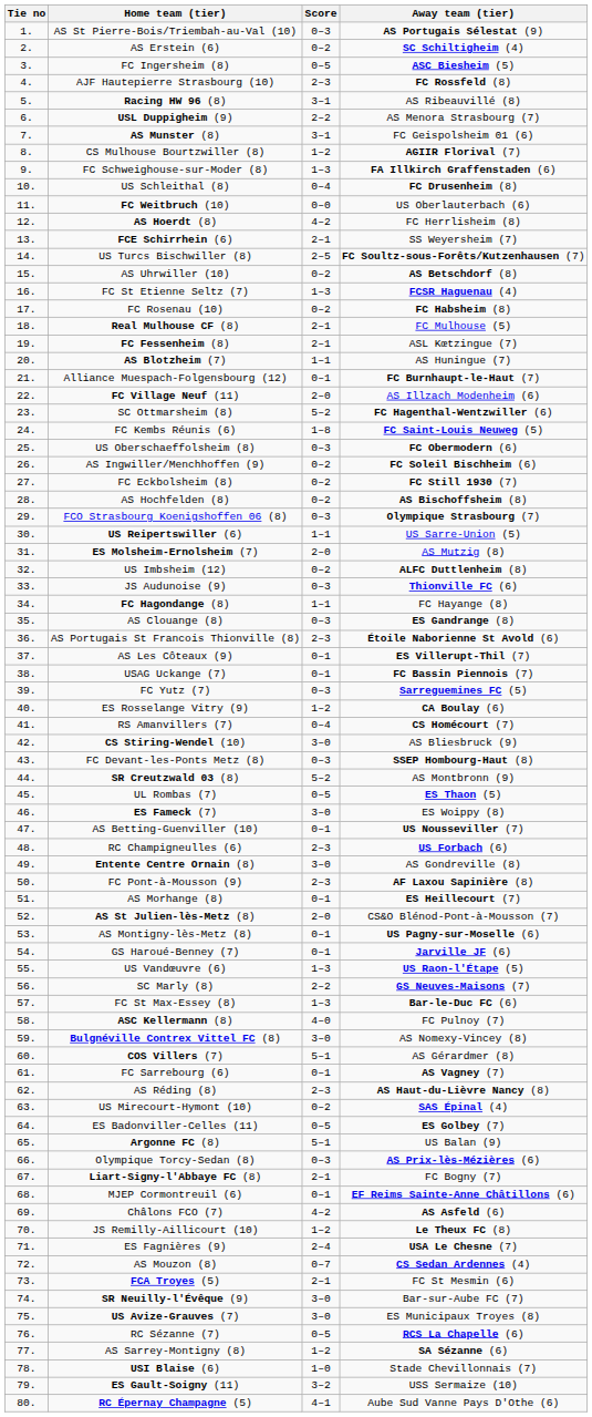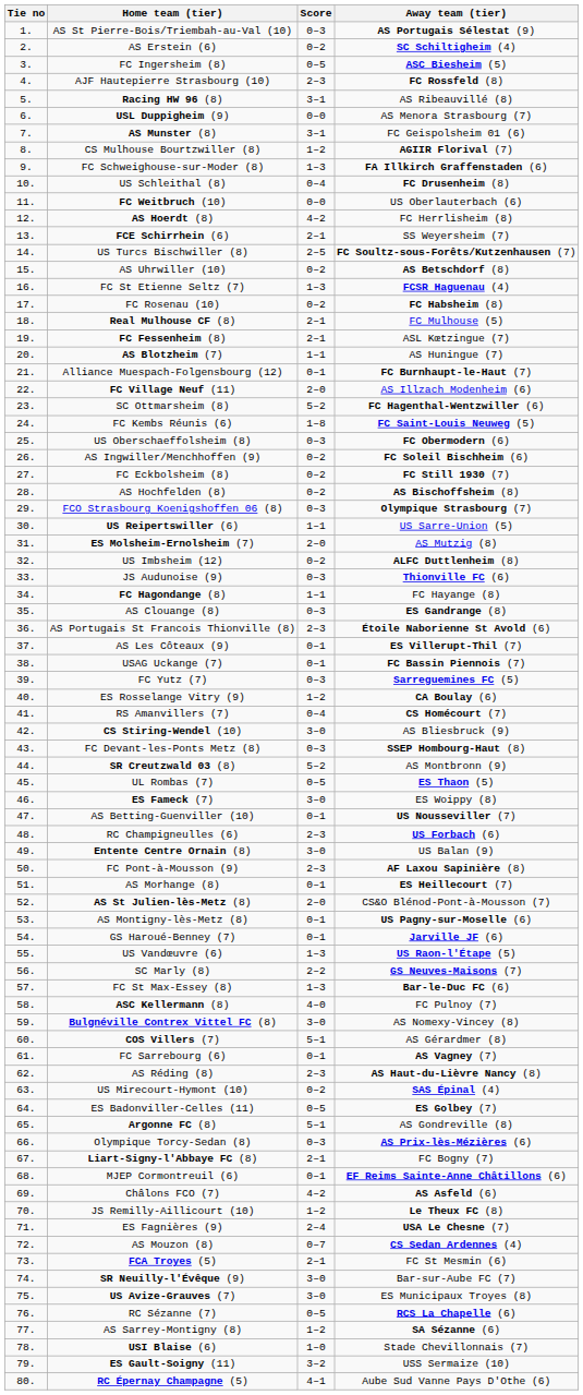USL Duppigheim (9) | Score: 2–2 -> 0–0
Entente Centre Ornain (8) | Away team (tier): AS Gondreville (8) -> US Balan (9)
Argonne FC (8) | Away team (tier): US Balan (9) -> AS Gondreville (8)
